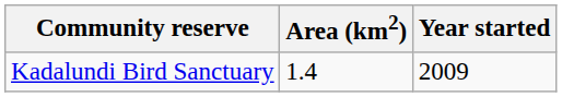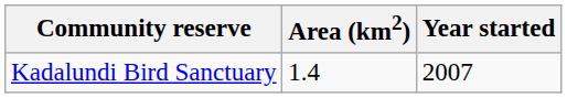Kadalundi Bird Sanctuary | Year started: 2009 -> 2007
